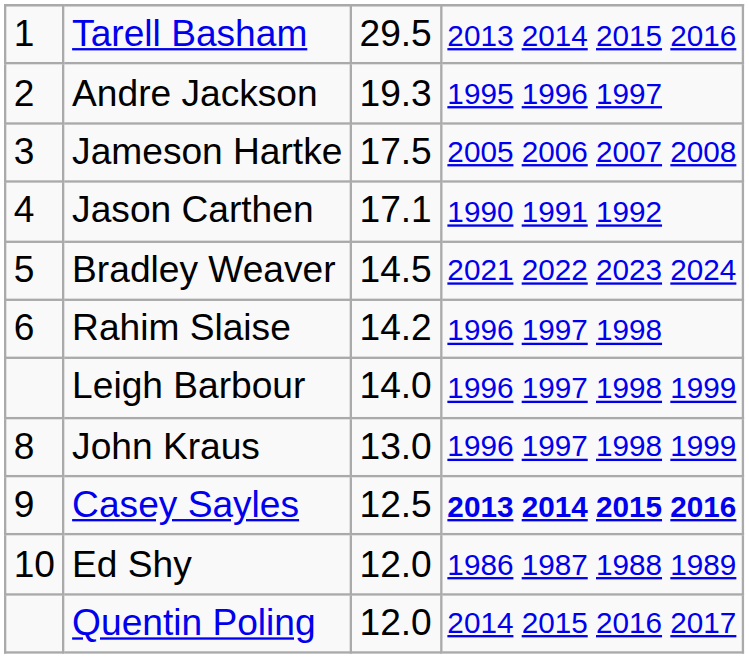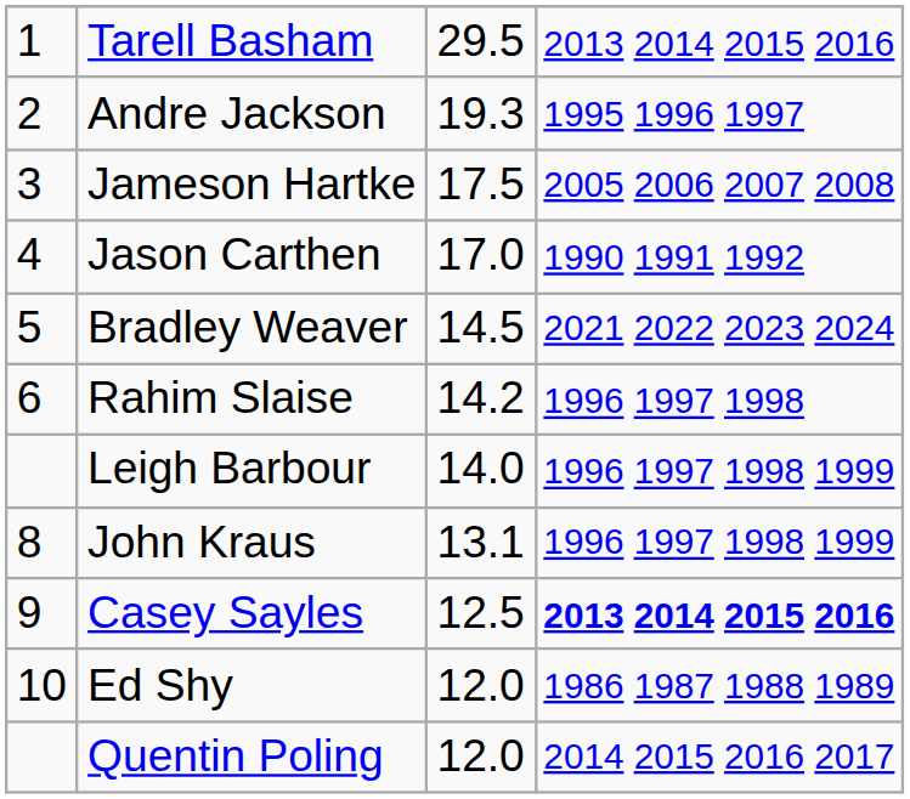Jason Carthen | column 3: 17.1 -> 17.0
John Kraus | column 3: 13.0 -> 13.1
